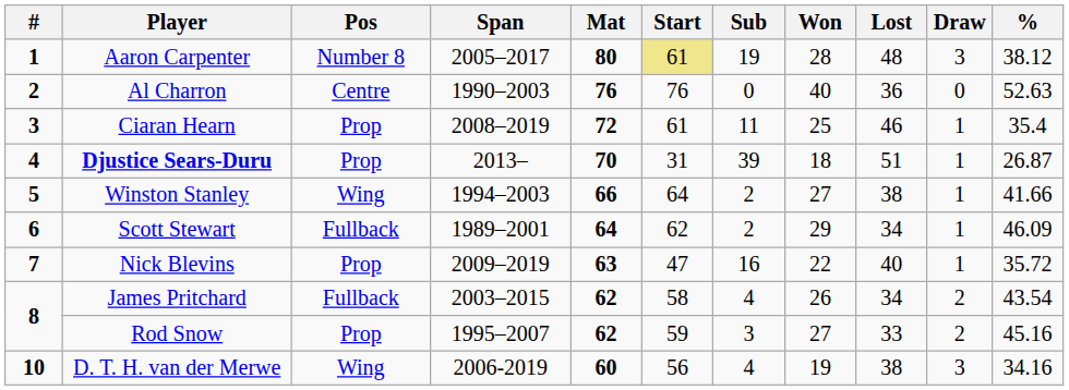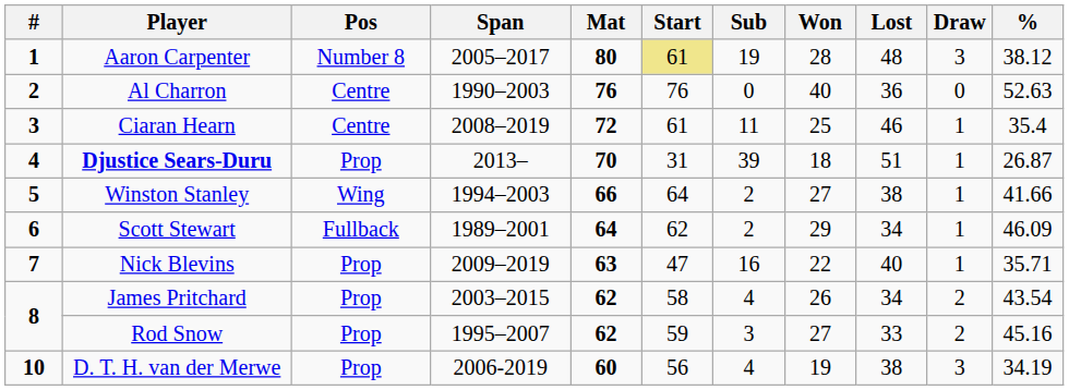Ciaran Hearn | Pos: Prop -> Centre
Nick Blevins | %: 35.72 -> 35.71
James Pritchard | Pos: Fullback -> Prop
D. T. H. van der Merwe | Pos: Wing -> Prop
D. T. H. van der Merwe | %: 34.16 -> 34.19
